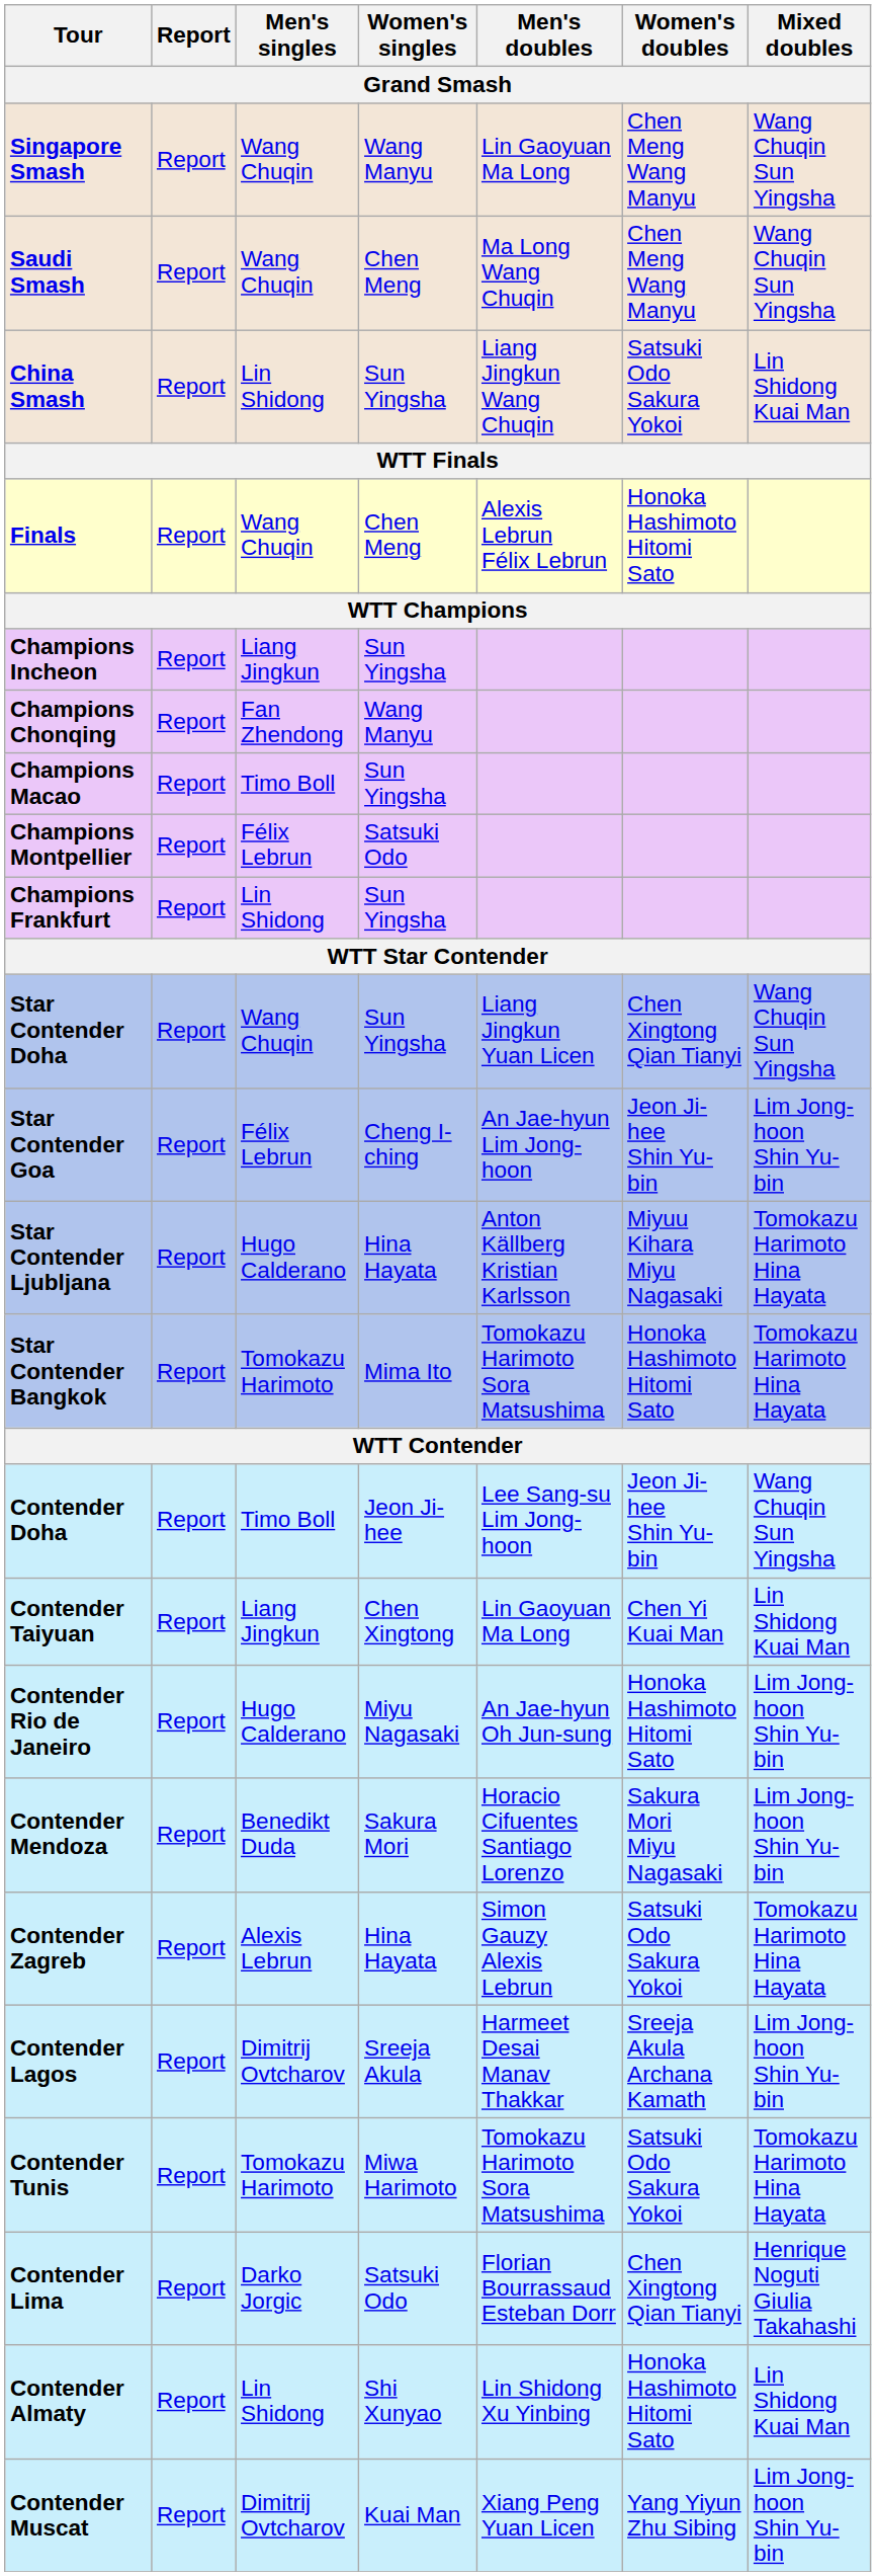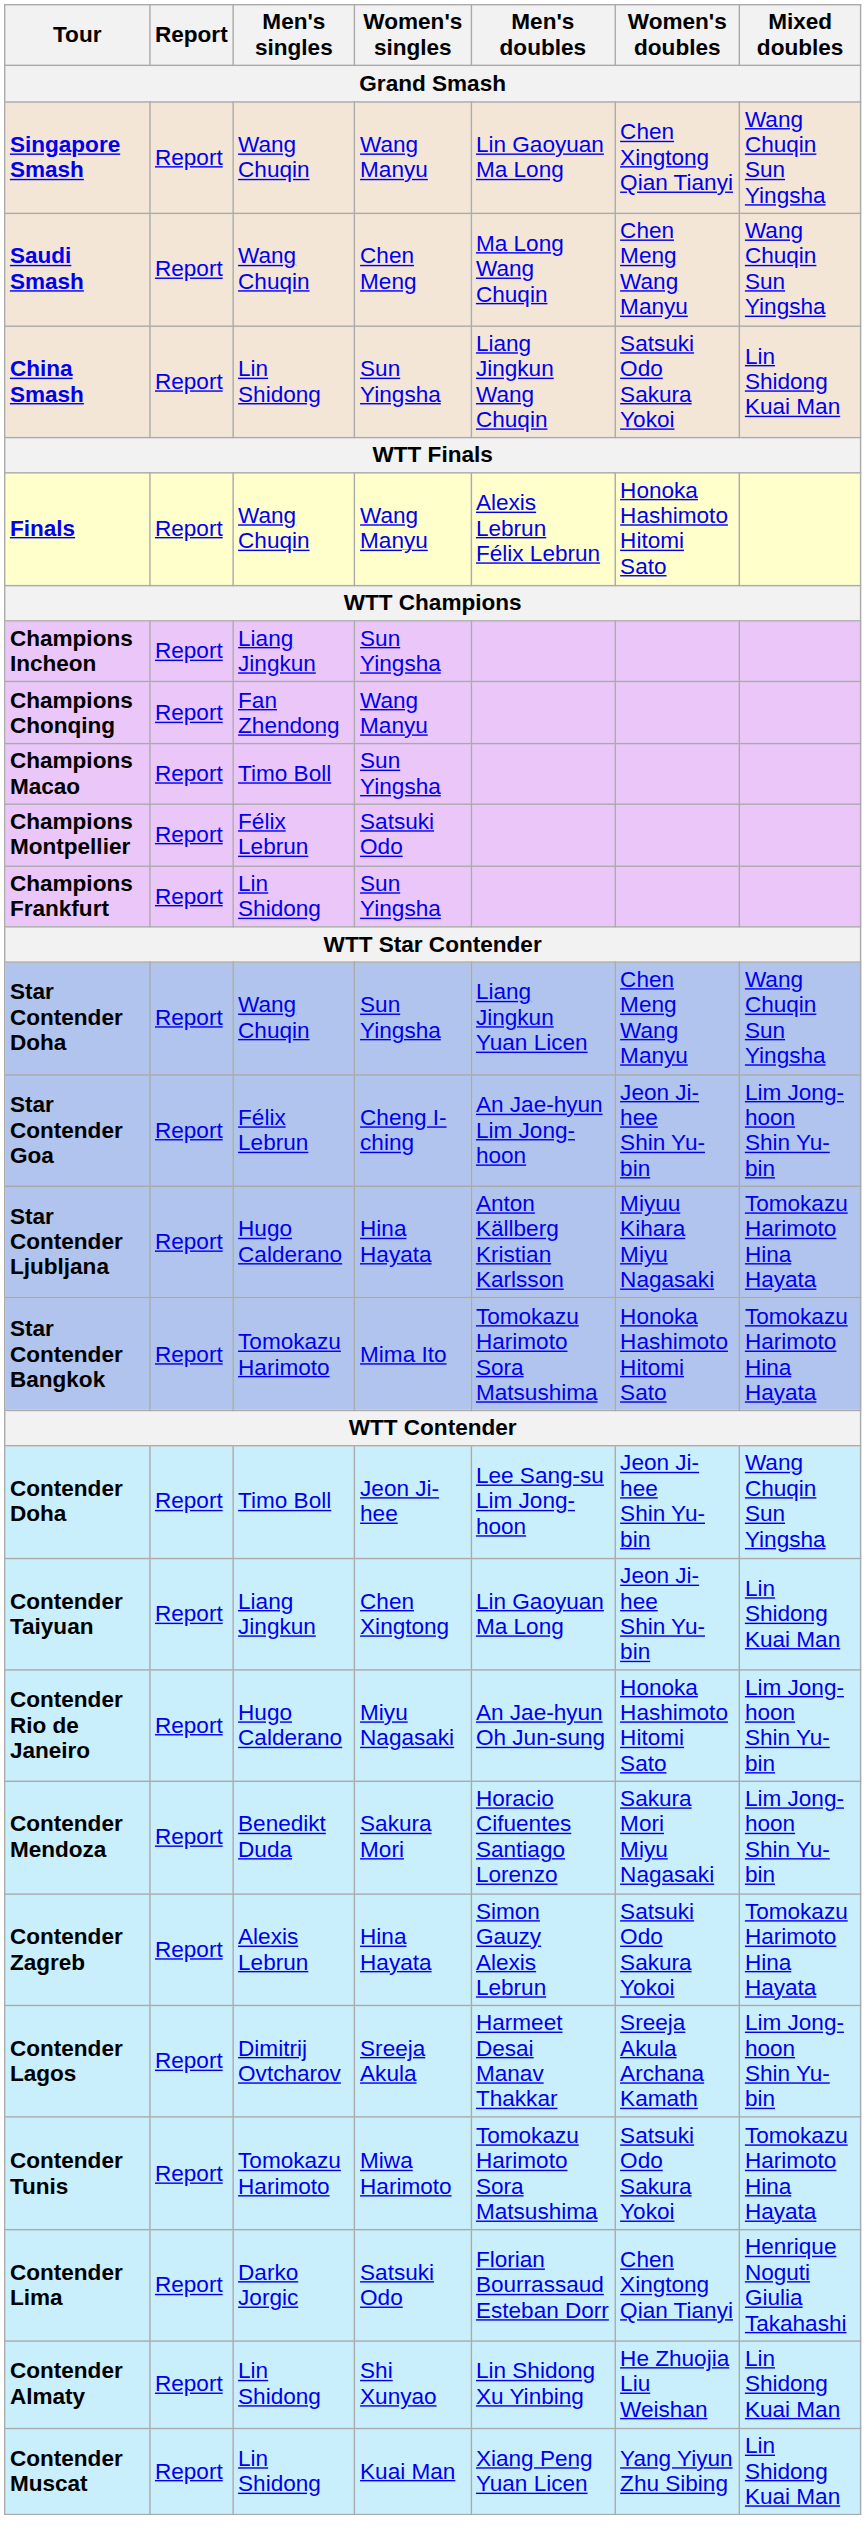Singapore Smash | Women's doubles: Chen Meng Wang Manyu -> Chen Xingtong Qian Tianyi
Finals | Women's singles: Chen Meng -> Wang Manyu
Star Contender Doha | Women's doubles: Chen Xingtong Qian Tianyi -> Chen Meng Wang Manyu
Contender Taiyuan | Women's doubles: Chen Yi Kuai Man -> Jeon Ji-hee Shin Yu-bin
Contender Almaty | Women's doubles: Honoka Hashimoto Hitomi Sato -> He Zhuojia Liu Weishan
Contender Muscat | Men's singles: Dimitrij Ovtcharov -> Lin Shidong
Contender Muscat | Mixed doubles: Lim Jong-hoon Shin Yu-bin -> Lin Shidong Kuai Man
